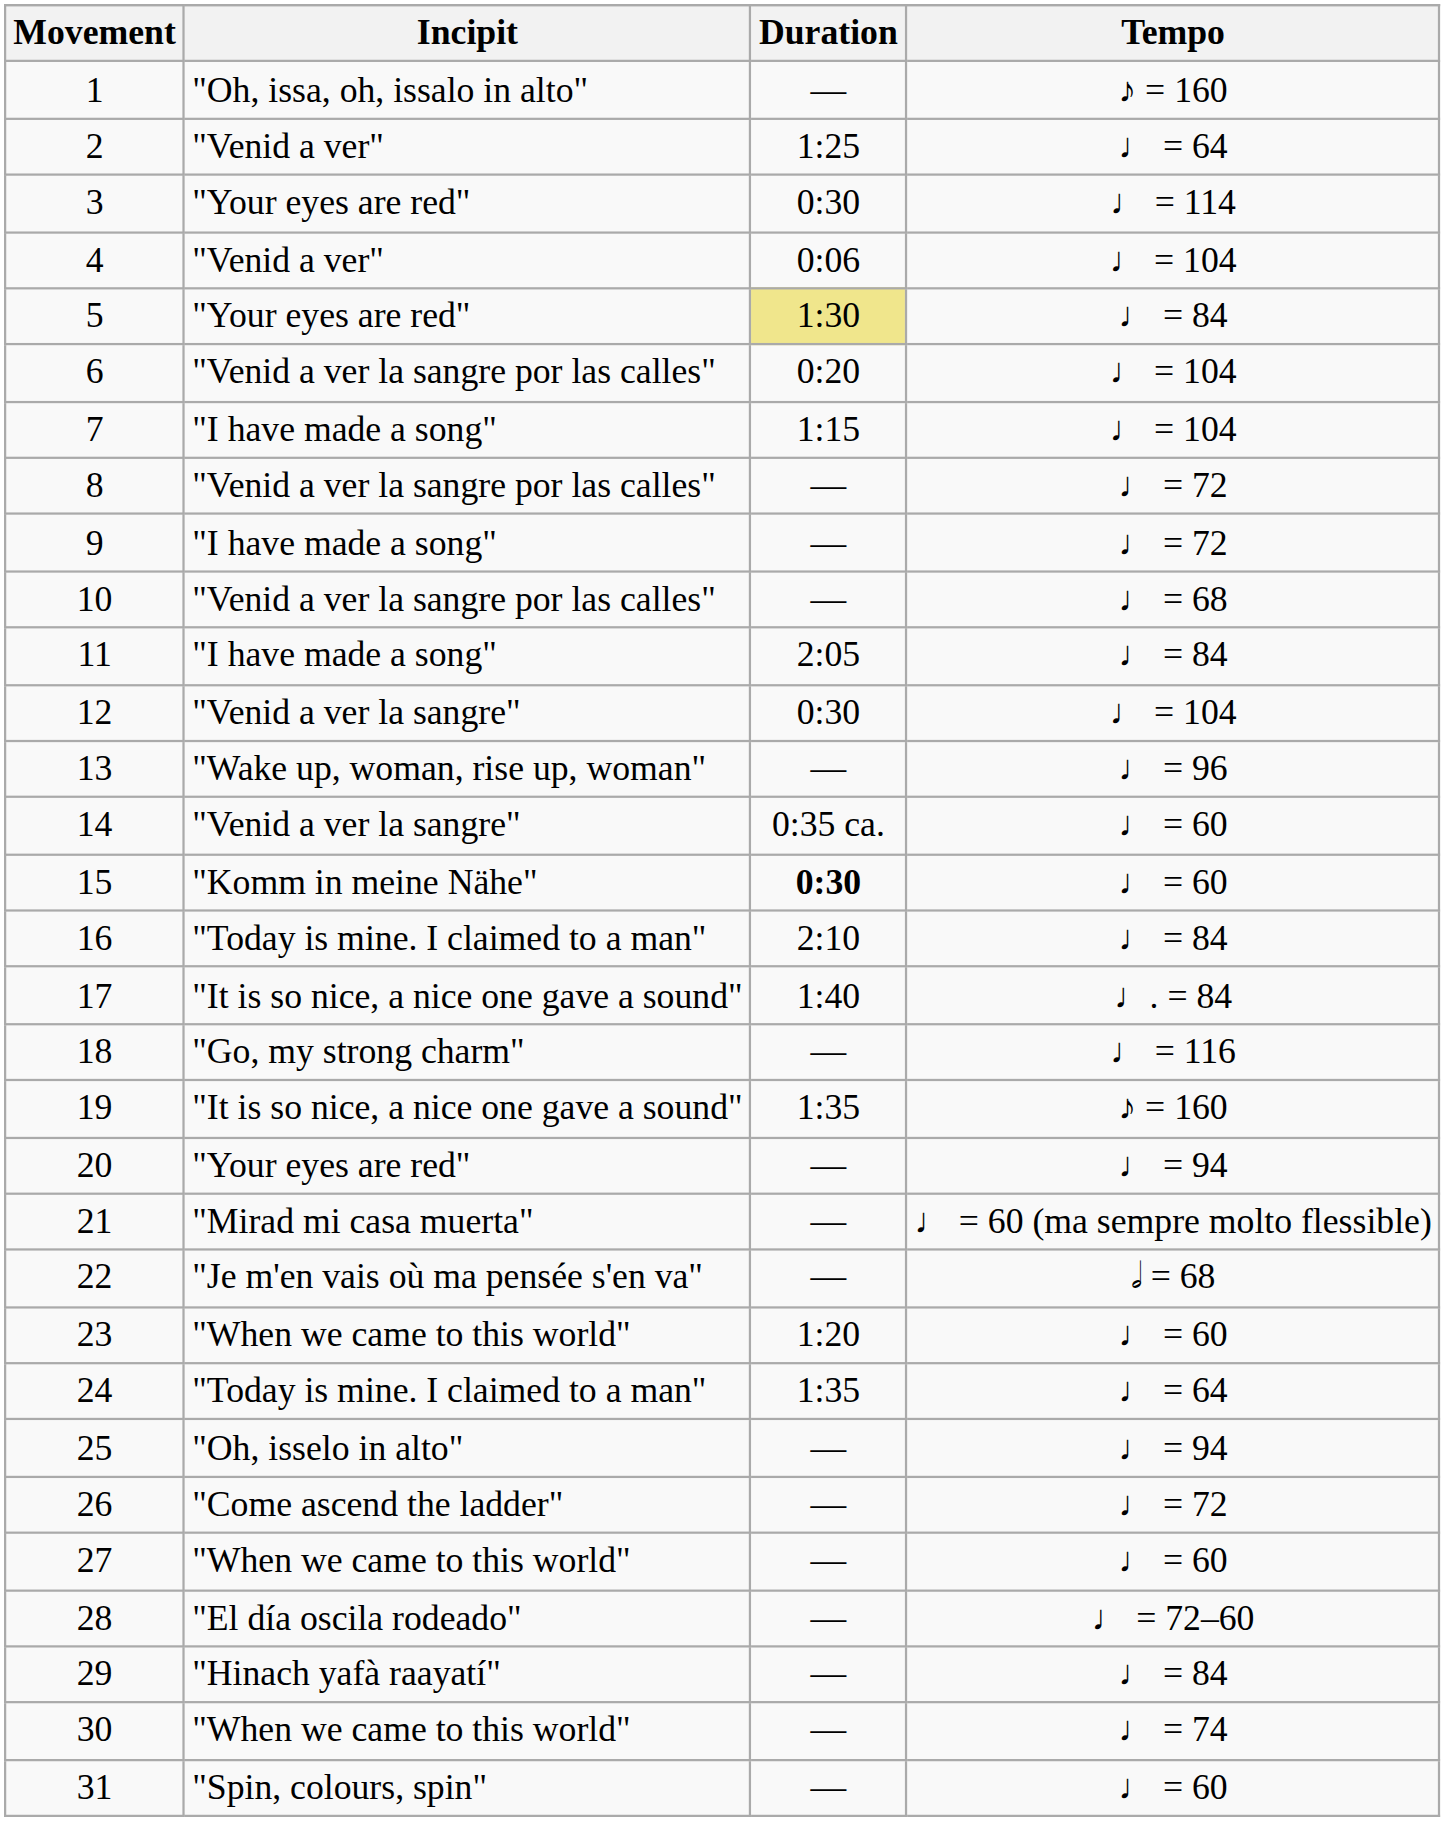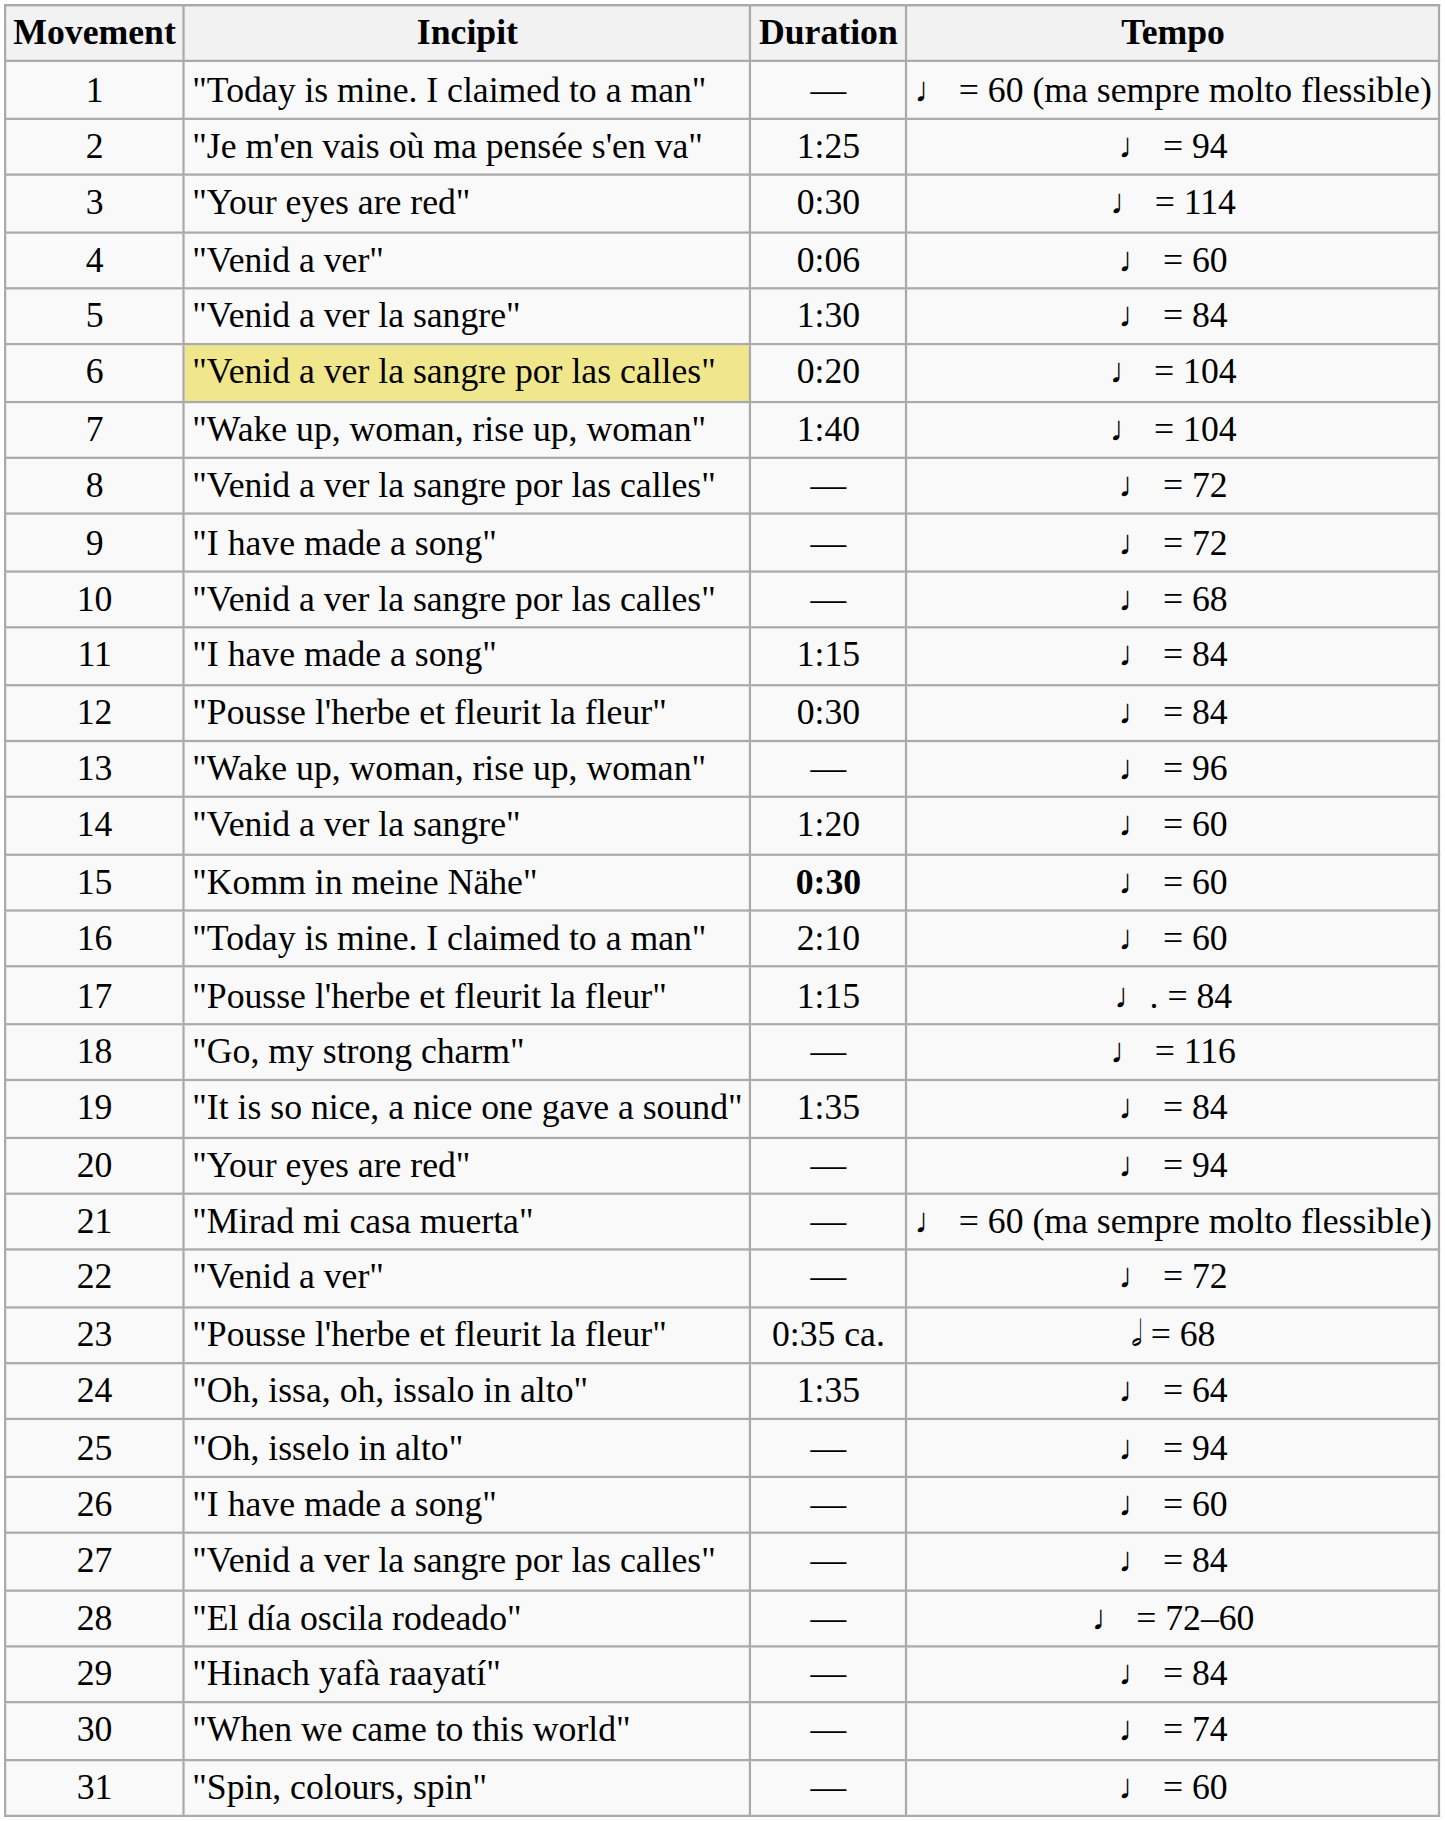1 | Incipit: "Oh, issa, oh, issalo in alto" -> "Today is mine. I claimed to a man"
1 | Tempo: ♪ = 160 -> ♩ = 60 (ma sempre molto flessible)
2 | Incipit: "Venid a ver" -> "Je m'en vais où ma pensée s'en va"
2 | Tempo: ♩ = 64 -> ♩ = 94
4 | Tempo: ♩ = 104 -> ♩ = 60
5 | Incipit: "Your eyes are red" -> "Venid a ver la sangre"
5 | Duration: khaki background -> no background
6 | Incipit: no background -> khaki background
7 | Incipit: "I have made a song" -> "Wake up, woman, rise up, woman"
7 | Duration: 1:15 -> 1:40
11 | Duration: 2:05 -> 1:15
12 | Incipit: "Venid a ver la sangre" -> "Pousse l'herbe et fleurit la fleur"
12 | Tempo: ♩ = 104 -> ♩ = 84
14 | Duration: 0:35 ca. -> 1:20
16 | Tempo: ♩ = 84 -> ♩ = 60
17 | Incipit: "It is so nice, a nice one gave a sound" -> "Pousse l'herbe et fleurit la fleur"
17 | Duration: 1:40 -> 1:15
19 | Tempo: ♪ = 160 -> ♩ = 84
22 | Incipit: "Je m'en vais où ma pensée s'en va" -> "Venid a ver"
22 | Tempo: 𝅗𝅥 = 68 -> ♩ = 72
23 | Incipit: "When we came to this world" -> "Pousse l'herbe et fleurit la fleur"
23 | Duration: 1:20 -> 0:35 ca.
23 | Tempo: ♩ = 60 -> 𝅗𝅥 = 68
24 | Incipit: "Today is mine. I claimed to a man" -> "Oh, issa, oh, issalo in alto"
26 | Incipit: "Come ascend the ladder" -> "I have made a song"
26 | Tempo: ♩ = 72 -> ♩ = 60
27 | Incipit: "When we came to this world" -> "Venid a ver la sangre por las calles"
27 | Tempo: ♩ = 60 -> ♩ = 84
